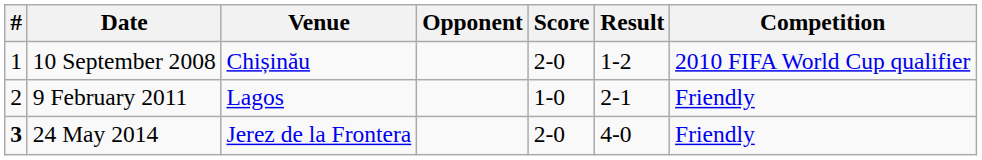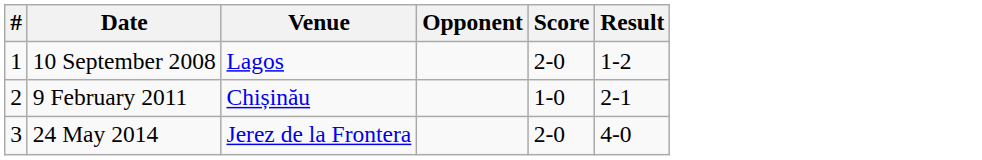- column: Competition | 2010 FIFA World Cup qualifier | Friendly | Friendly
10 September 2008 | Venue: Chișinău -> Lagos
9 February 2011 | Venue: Lagos -> Chișinău
24 May 2014 | #: bold -> normal
